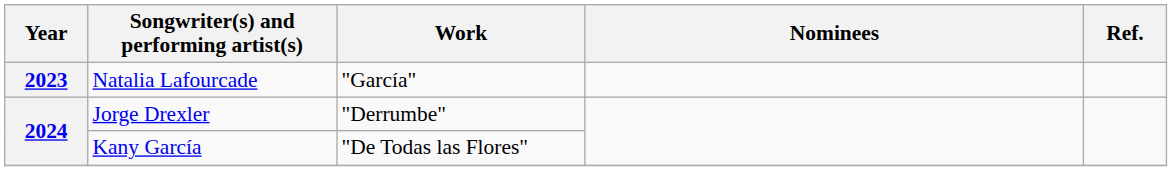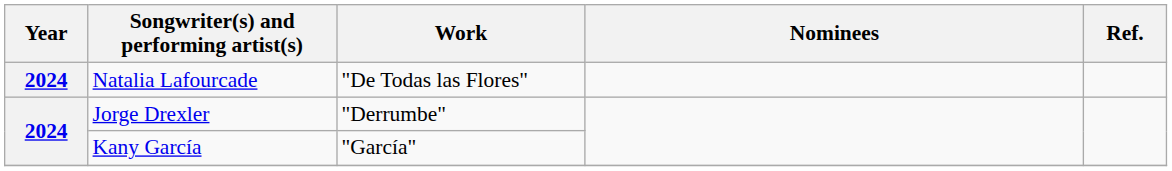Natalia Lafourcade | Year: 2023 -> 2024
Natalia Lafourcade | Work: "García" -> "De Todas las Flores"
Kany García | Work: "De Todas las Flores" -> "García"
